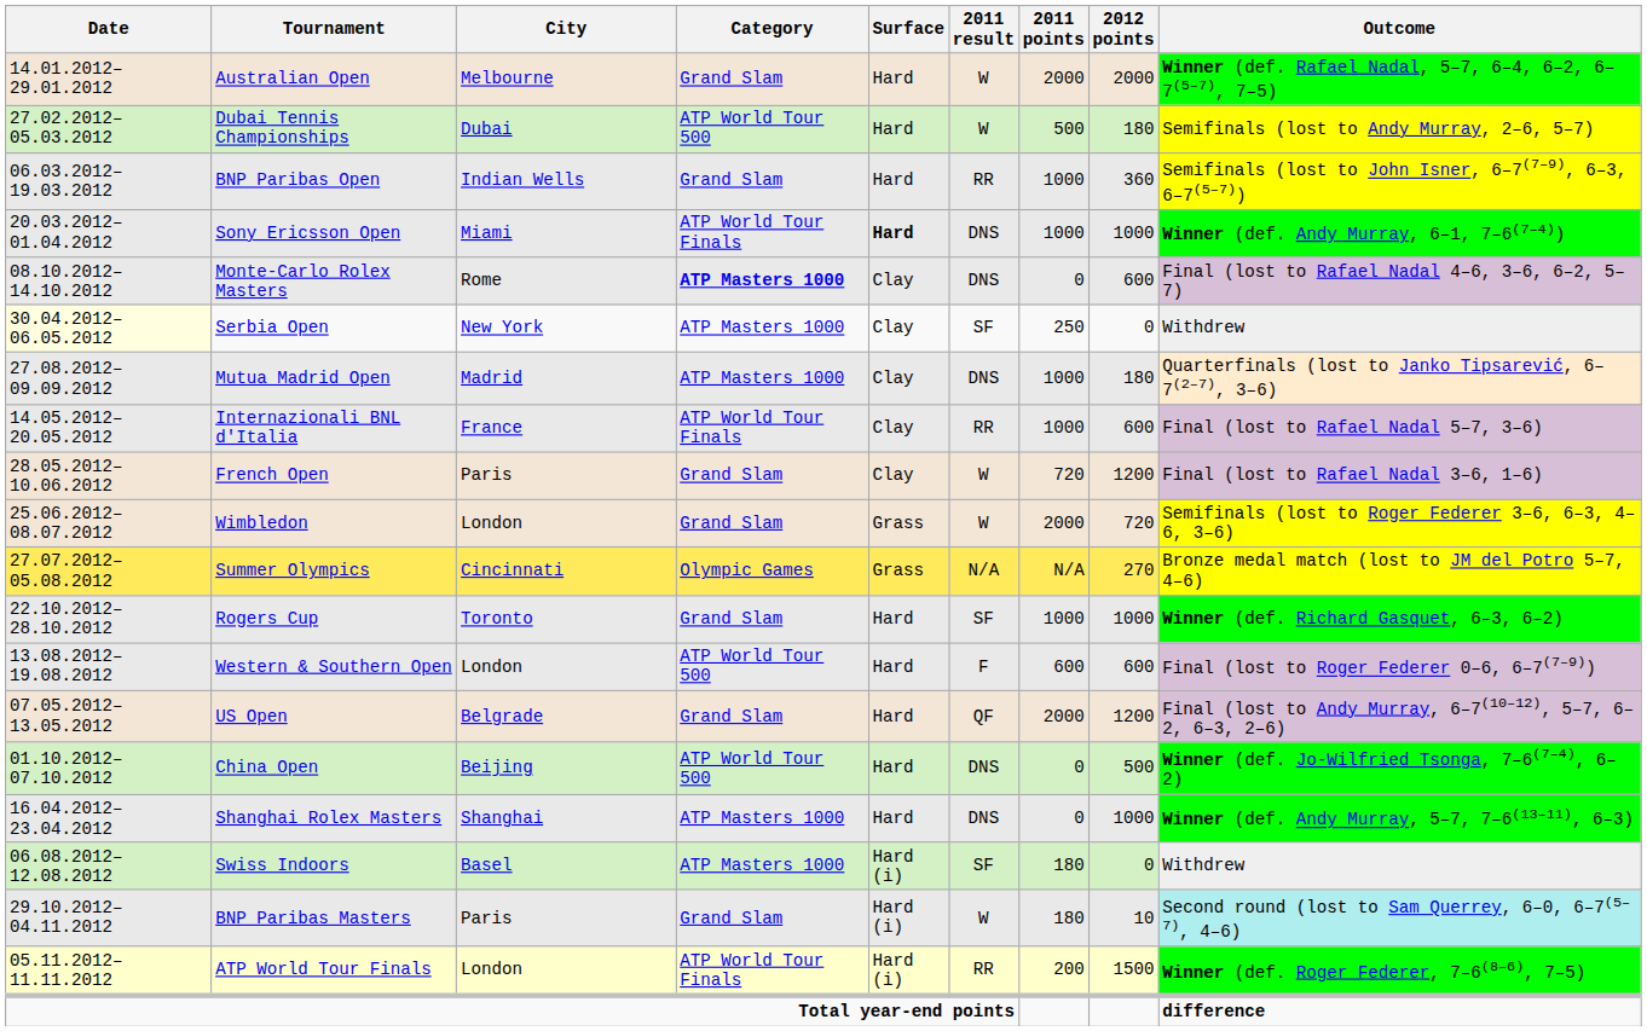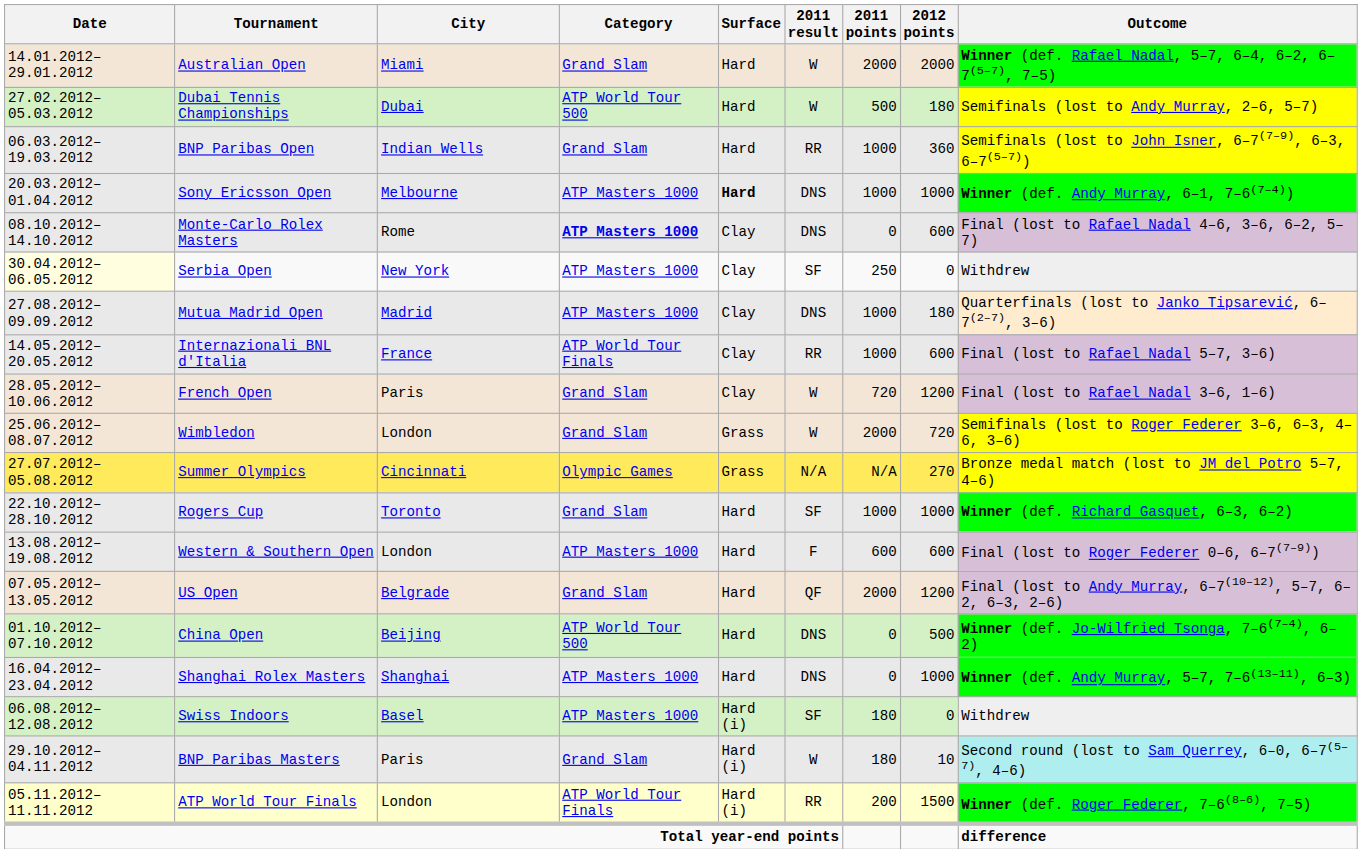Australian Open | City: Melbourne -> Miami
Sony Ericsson Open | City: Miami -> Melbourne
Sony Ericsson Open | Category: ATP World Tour Finals -> ATP Masters 1000
Western & Southern Open | Category: ATP World Tour 500 -> ATP Masters 1000
